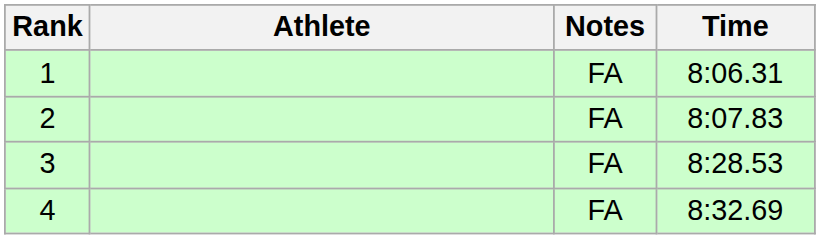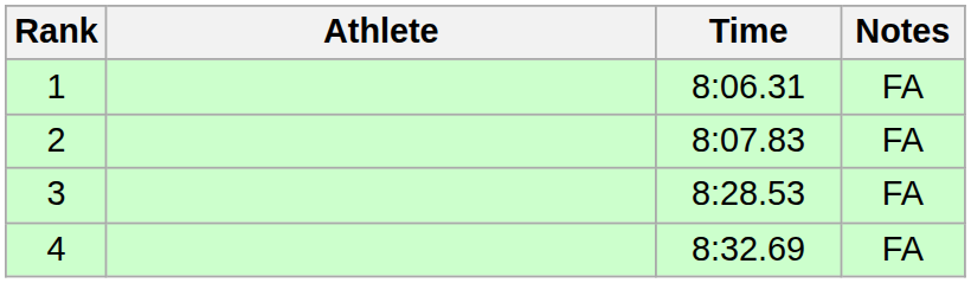columns swapped: Time <-> Notes
